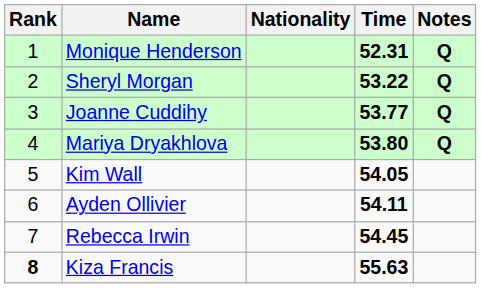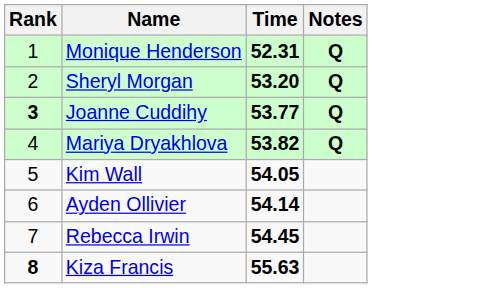- column: Nationality
Sheryl Morgan | Time: 53.22 -> 53.20
Joanne Cuddihy | Rank: normal -> bold
Mariya Dryakhlova | Time: 53.80 -> 53.82
Ayden Ollivier | Time: 54.11 -> 54.14
